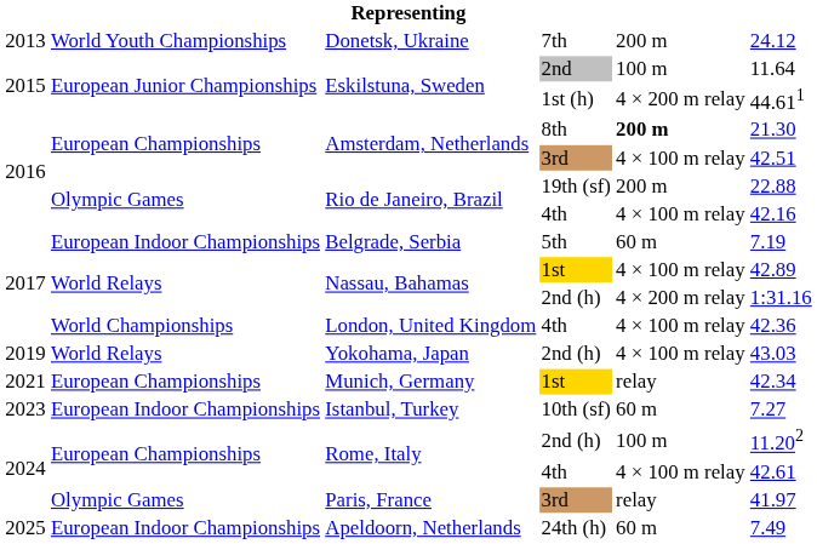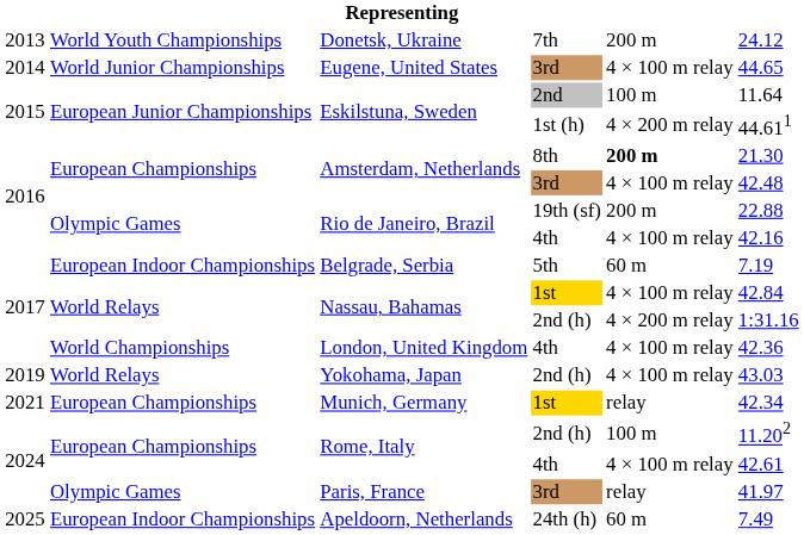+ row: 2014 | World Junior Championships | Eugene, United States | 3rd | 4 × 100 m relay | 44.65
Amsterdam, Netherlands / 3rd | column 6: 42.51 -> 42.48
Nassau, Bahamas / 1st | column 6: 42.89 -> 42.84
- row: 2023 | European Indoor Championships | Istanbul, Turkey | 10th (sf) | 60 m | 7.27
